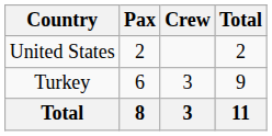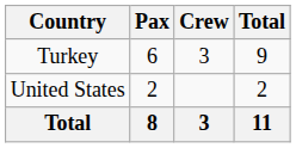rows swapped: Turkey <-> United States
